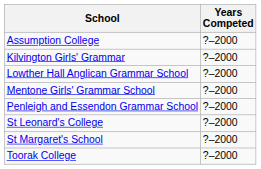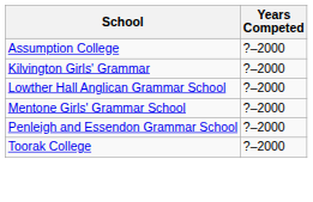- row: St Leonard's College | ?–2000
- row: St Margaret's School | ?–2000
